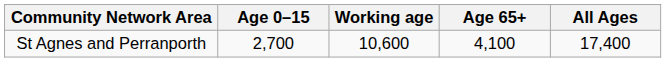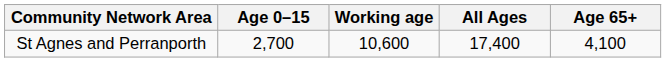columns swapped: Age 65+ <-> All Ages
